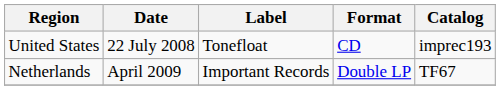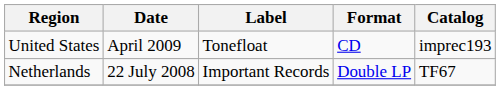United States | Date: 22 July 2008 -> April 2009
Netherlands | Date: April 2009 -> 22 July 2008
